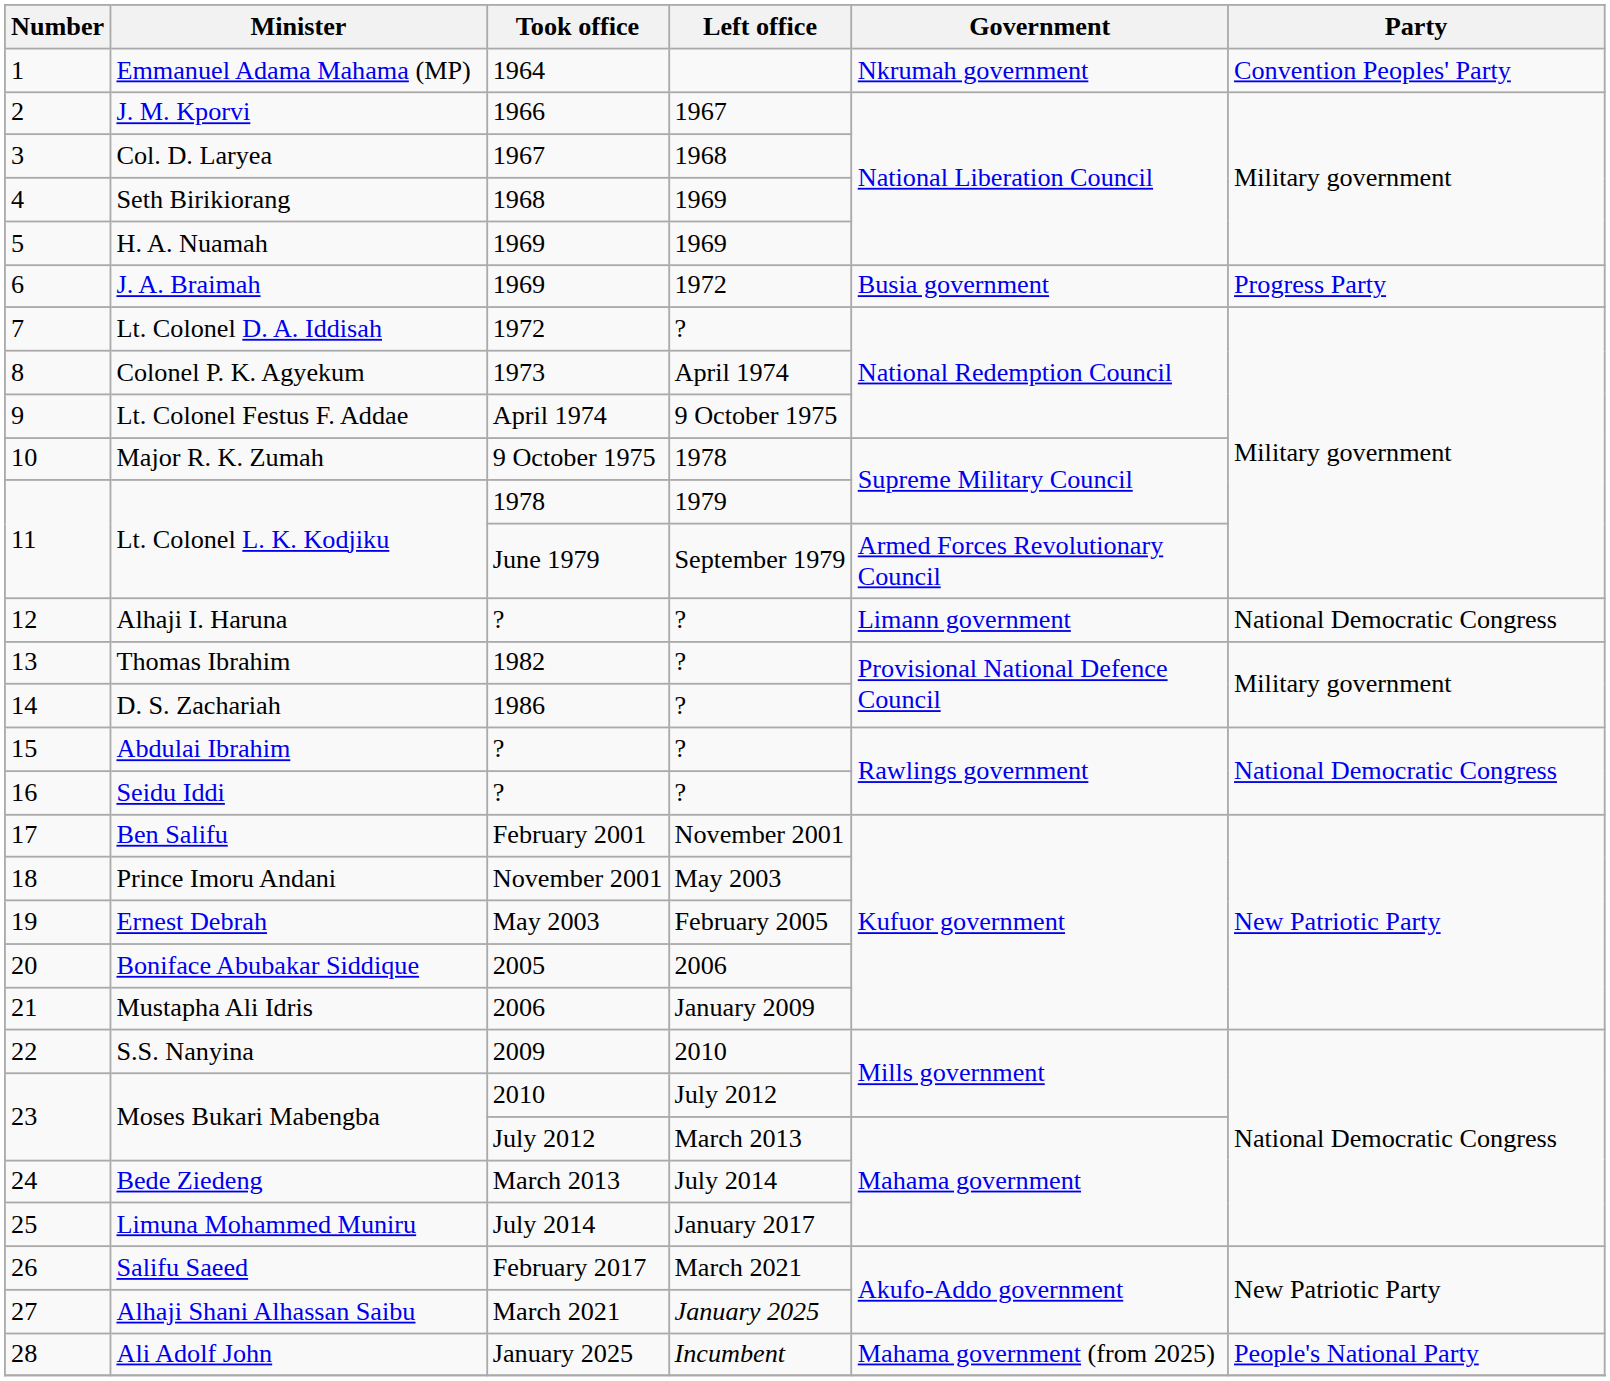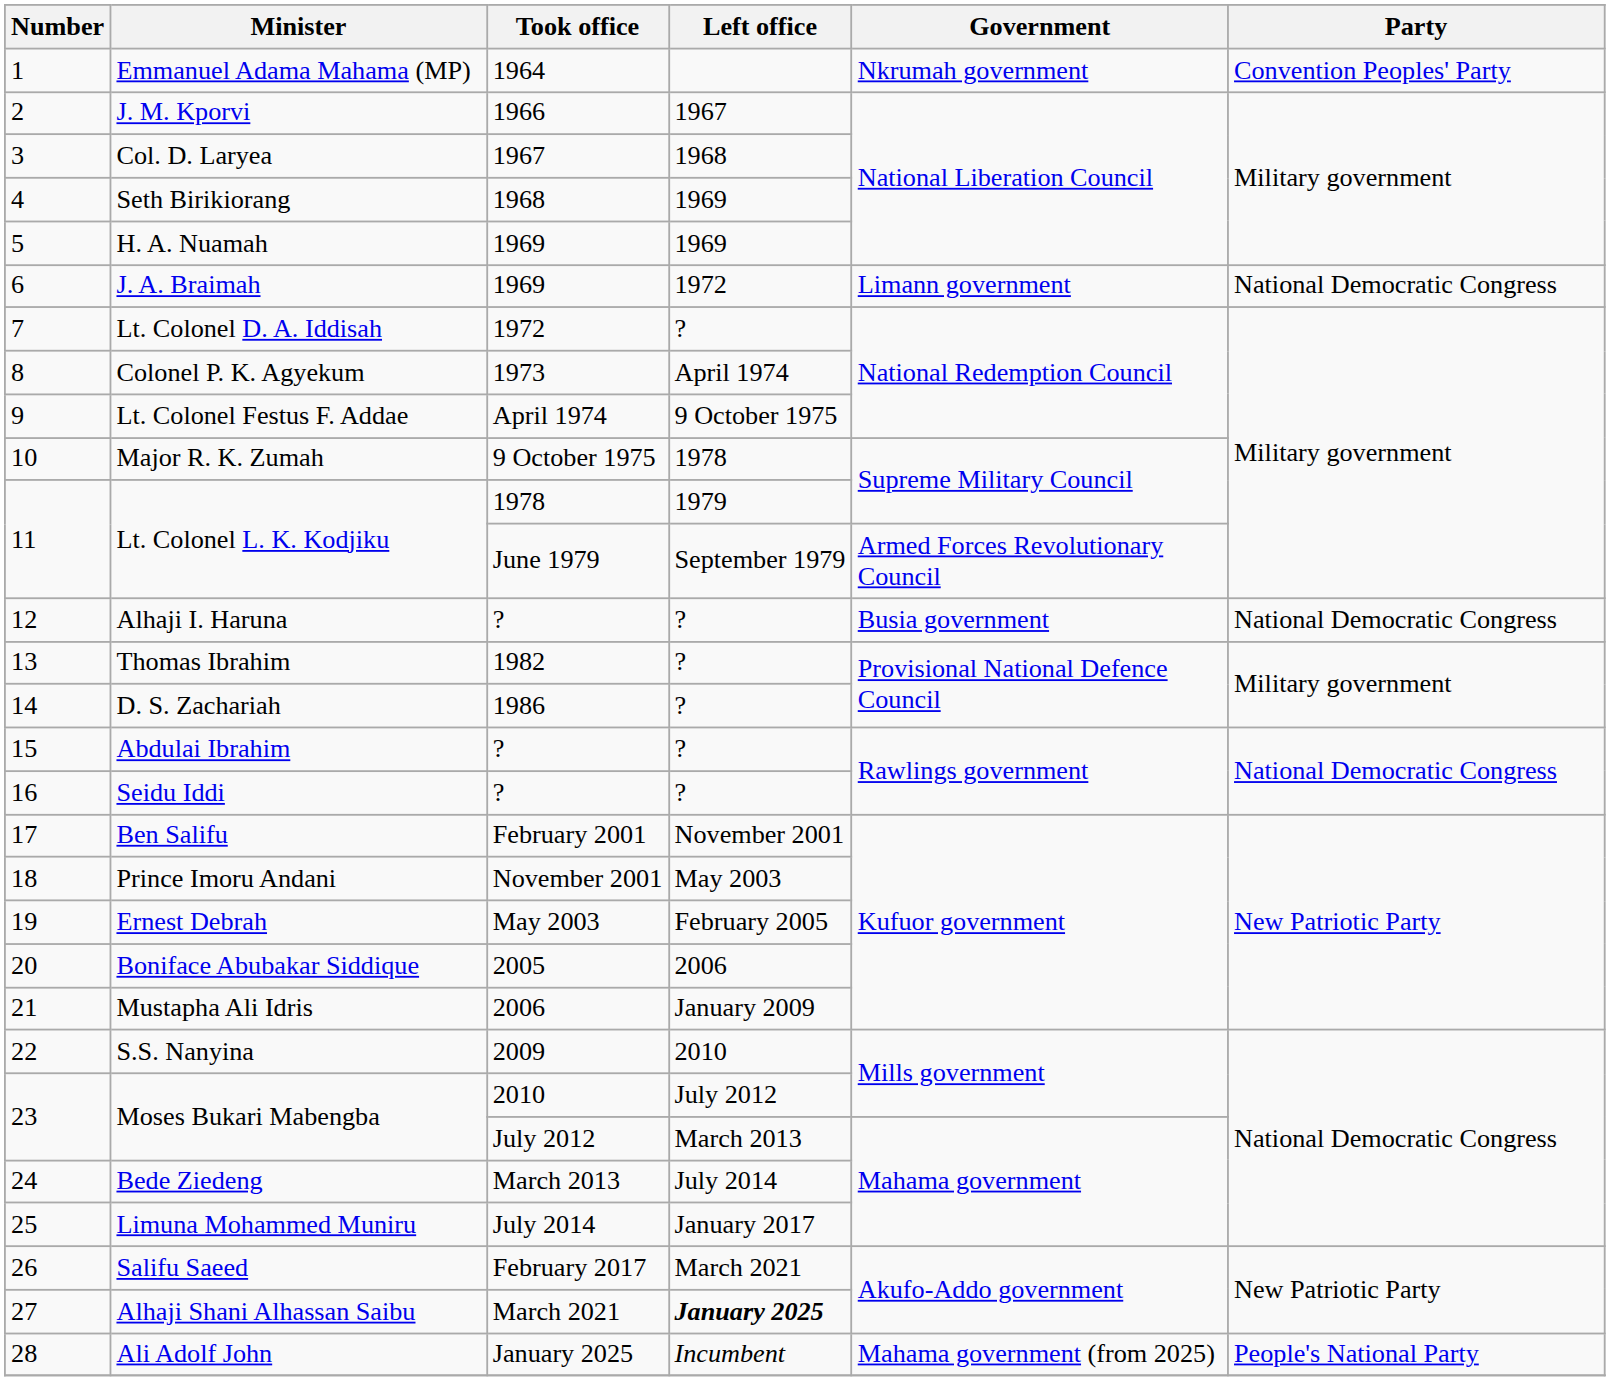J. A. Braimah | Government: Busia government -> Limann government
J. A. Braimah | Party: Progress Party -> National Democratic Congress
Alhaji I. Haruna | Government: Limann government -> Busia government
Alhaji Shani Alhassan Saibu | Left office: normal -> bold
